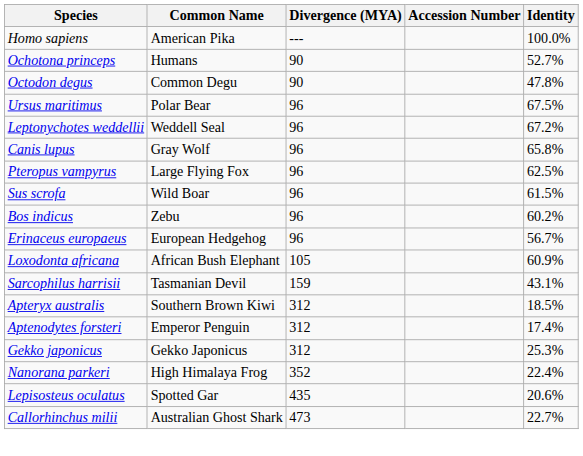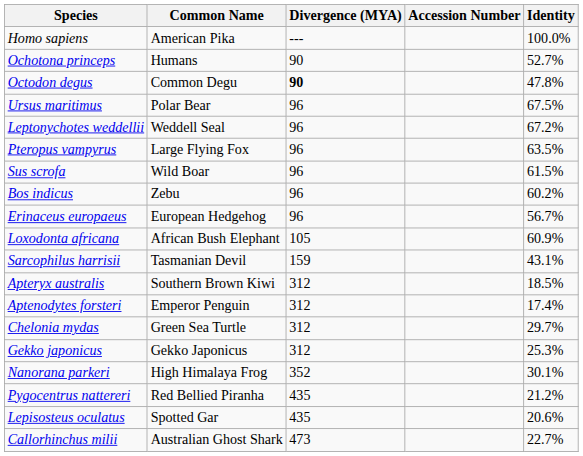Octodon degus | Divergence (MYA): normal -> bold
- row: Canis lupus | Gray Wolf | 96 | 65.8%
Pteropus vampyrus | Identity: 62.5% -> 63.5%
+ row: Chelonia mydas | Green Sea Turtle | 312 | 29.7%
Nanorana parkeri | Identity: 22.4% -> 30.1%
+ row: Pygocentrus nattereri | Red Bellied Piranha | 435 | 21.2%
